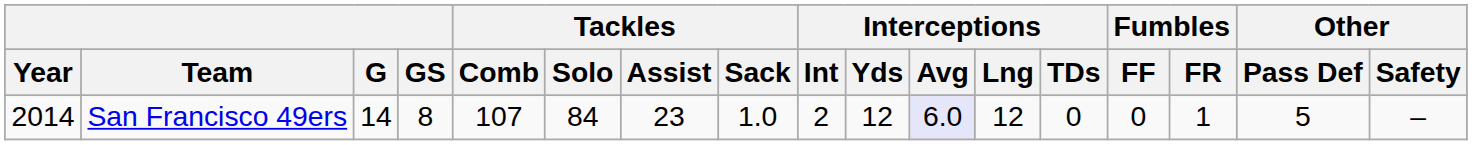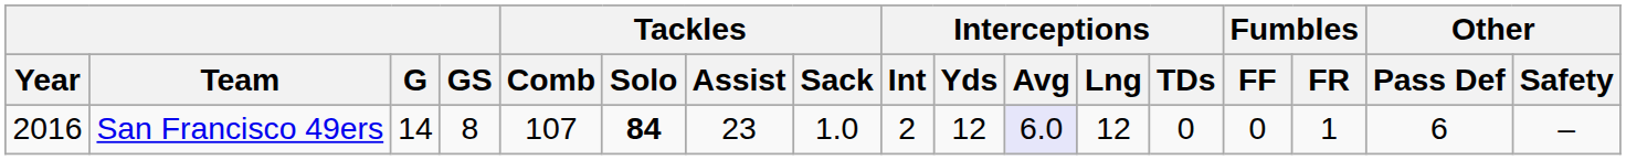San Francisco 49ers | Year: 2014 -> 2016
San Francisco 49ers | Tackles / Solo: normal -> bold
San Francisco 49ers | Other / Pass Def: 5 -> 6
